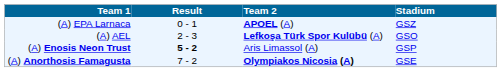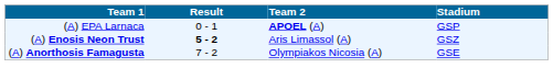(A) EPA Larnaca | Stadium: GSZ -> GSP
- row: (A) AEL | 2 - 3 | Lefkoşa Türk Spor Kulübü (A) | GSO
(A) Enosis Neon Trust | Stadium: GSP -> GSZ
(A) Anorthosis Famagusta | Team 2: bold -> normal
